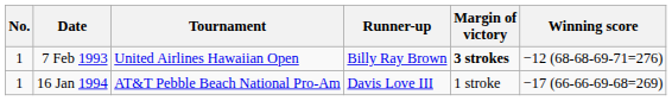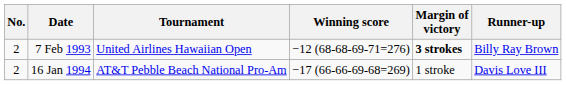columns swapped: Winning score <-> Runner-up
7 Feb 1993 | No.: 1 -> 2
16 Jan 1994 | No.: 1 -> 2
